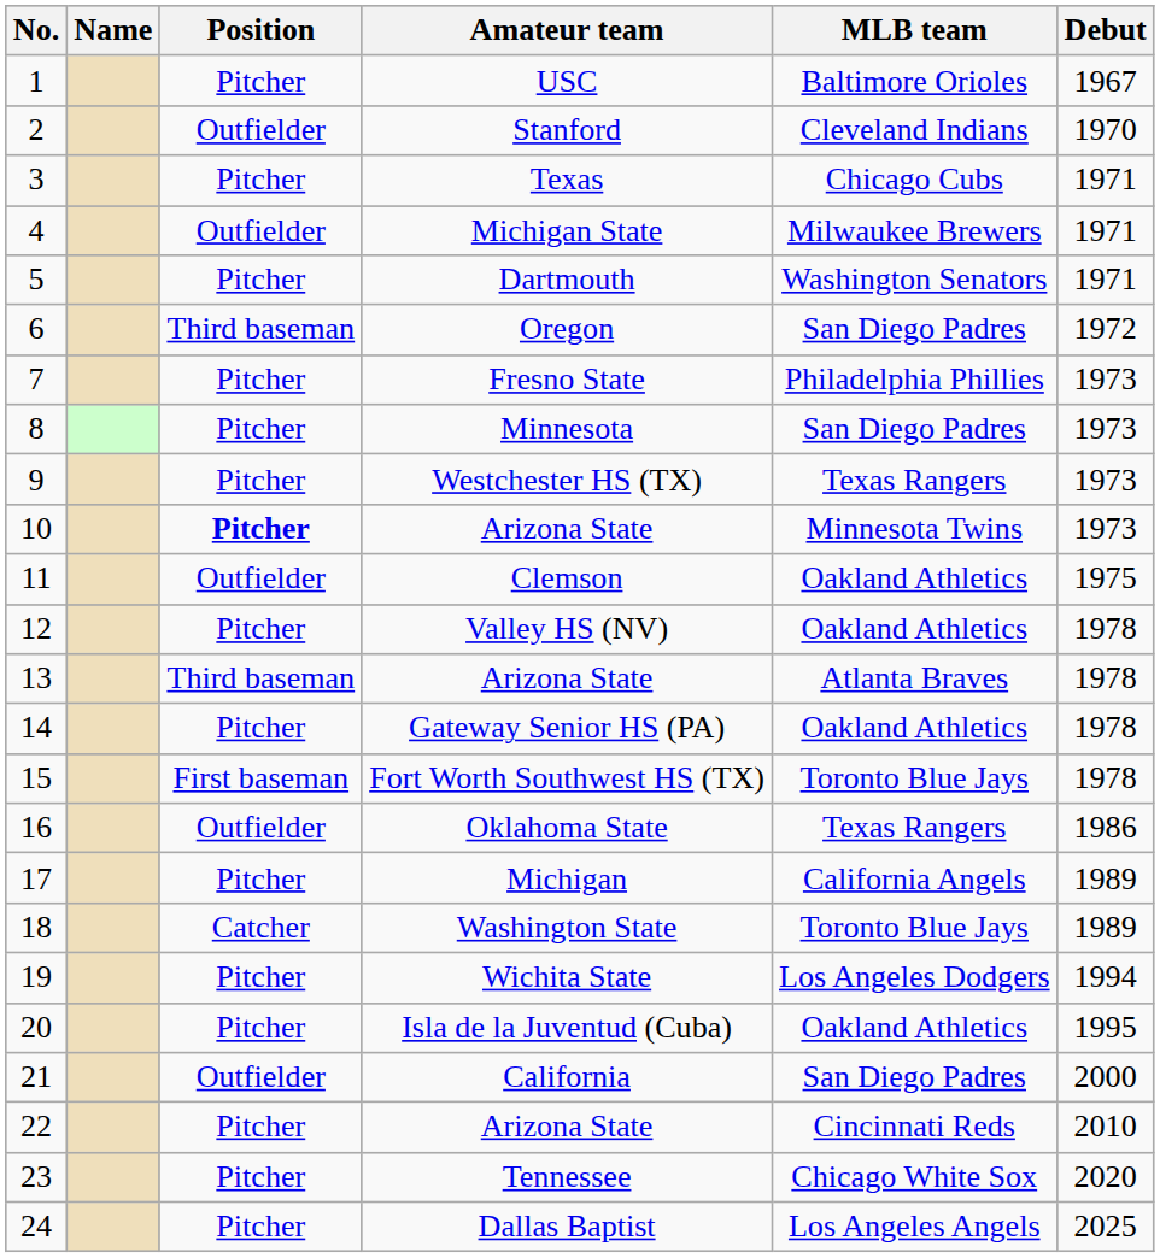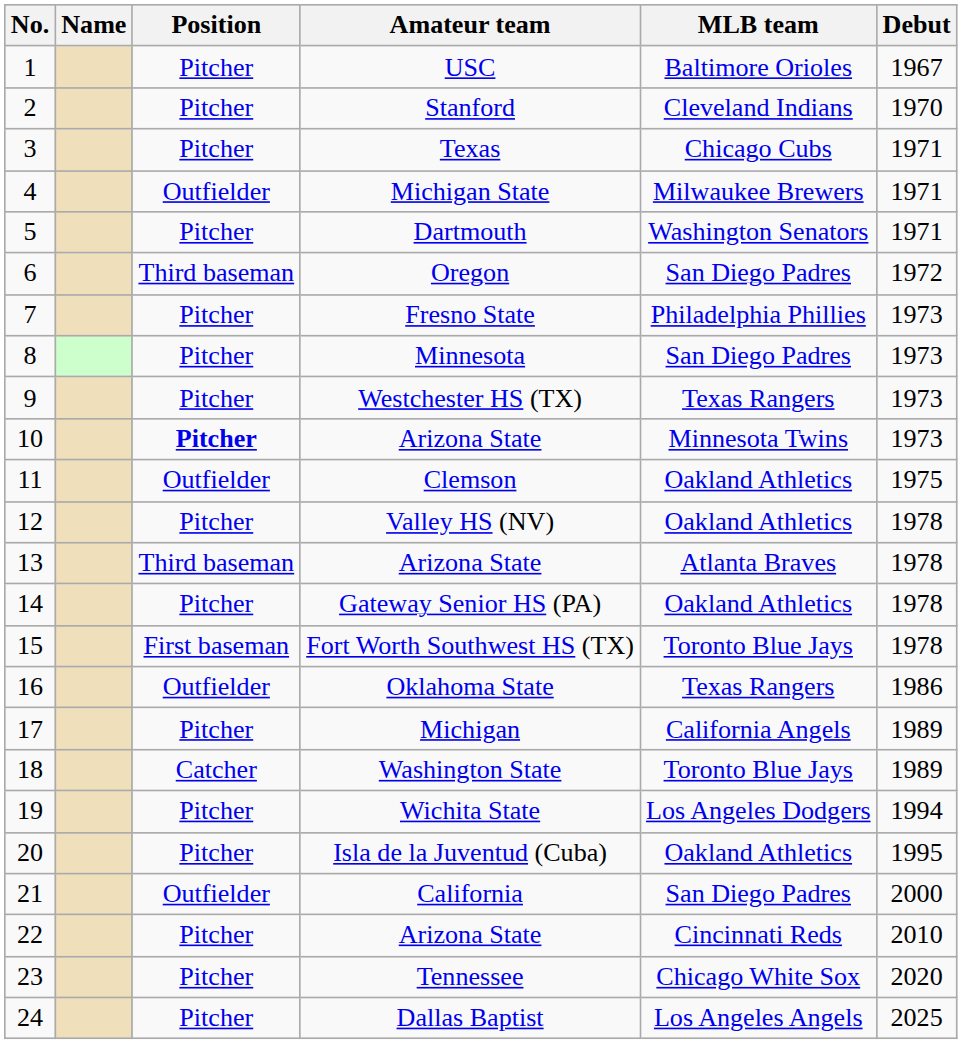Stanford | Position: Outfielder -> Pitcher
